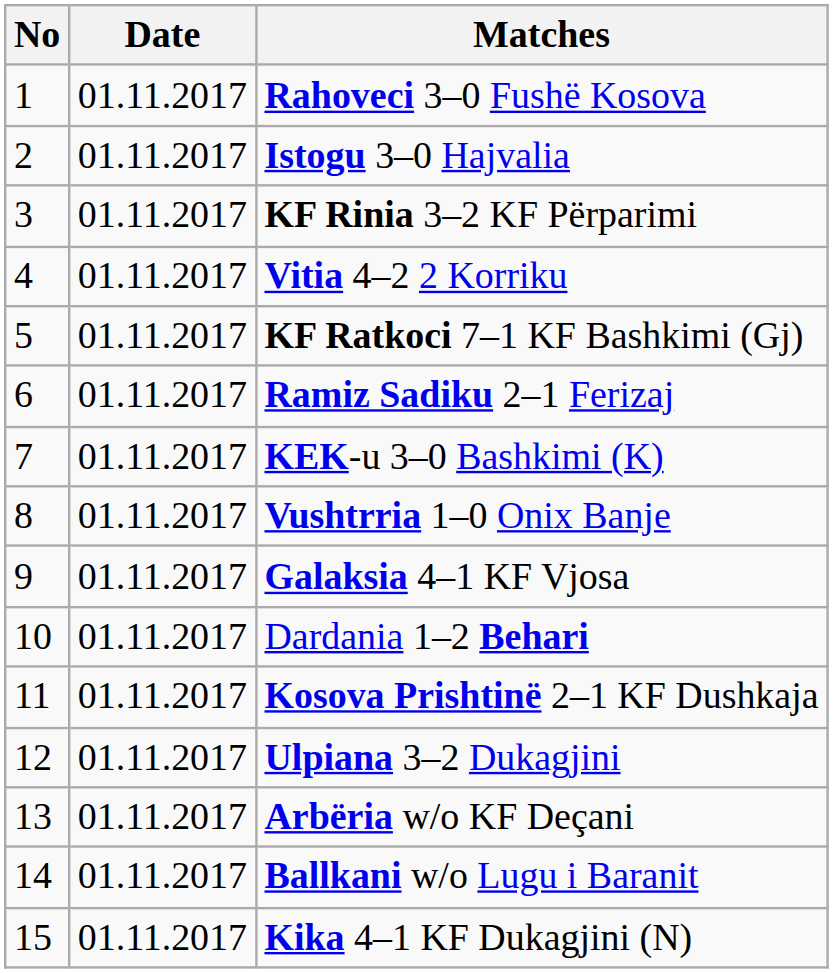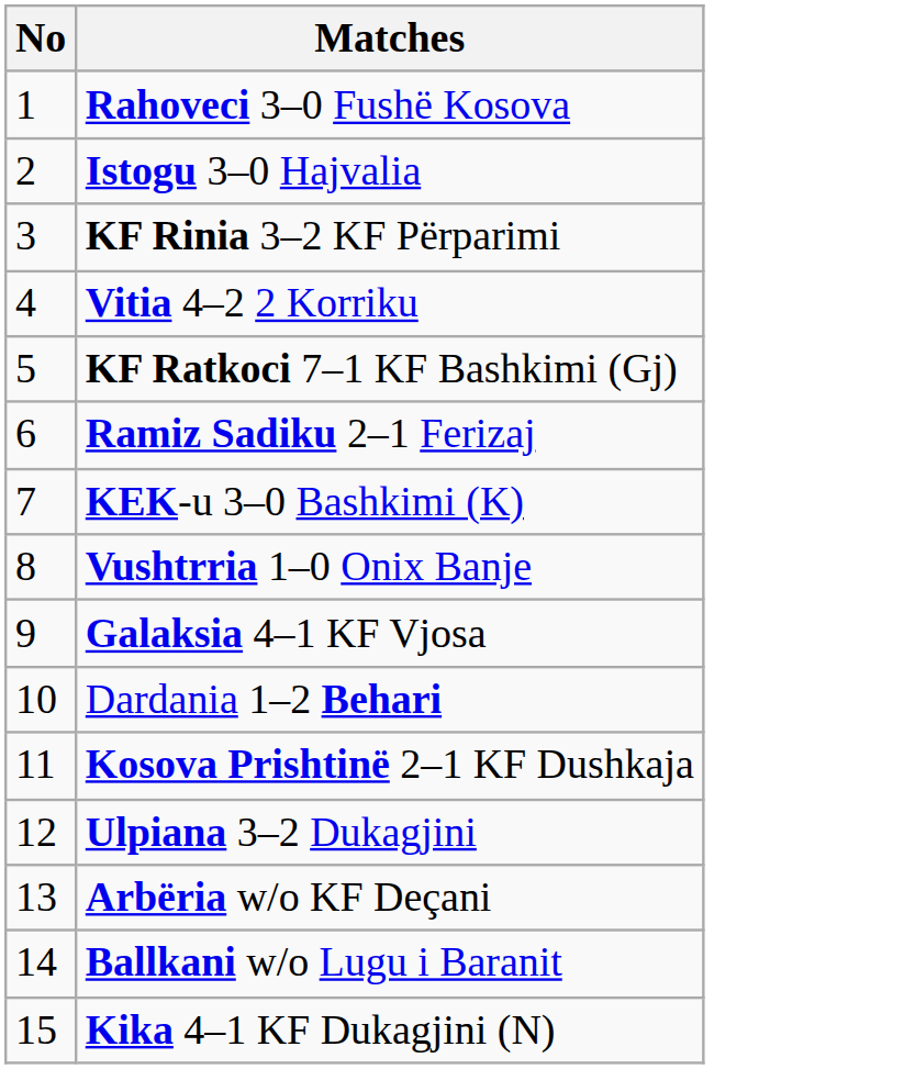- column: Date | 01.11.2017 | 01.11.2017 | 01.11.2017 | 01.11.2017 | 01.11.2017 | 01.11.2017 | 01.11.2017 | 01.11.2017 | 01.11.2017 | 01.11.2017 | 01.11.2017 | 01.11.2017 | 01.11.2017 | 01.11.2017 | 01.11.2017
